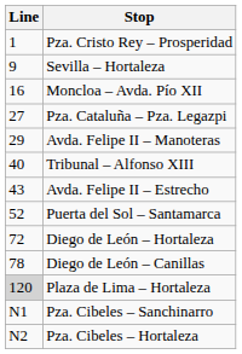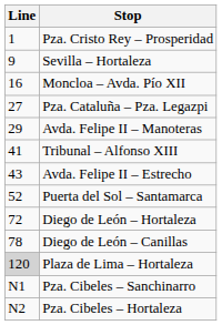Tribunal – Alfonso XIII | Line: 40 -> 41
